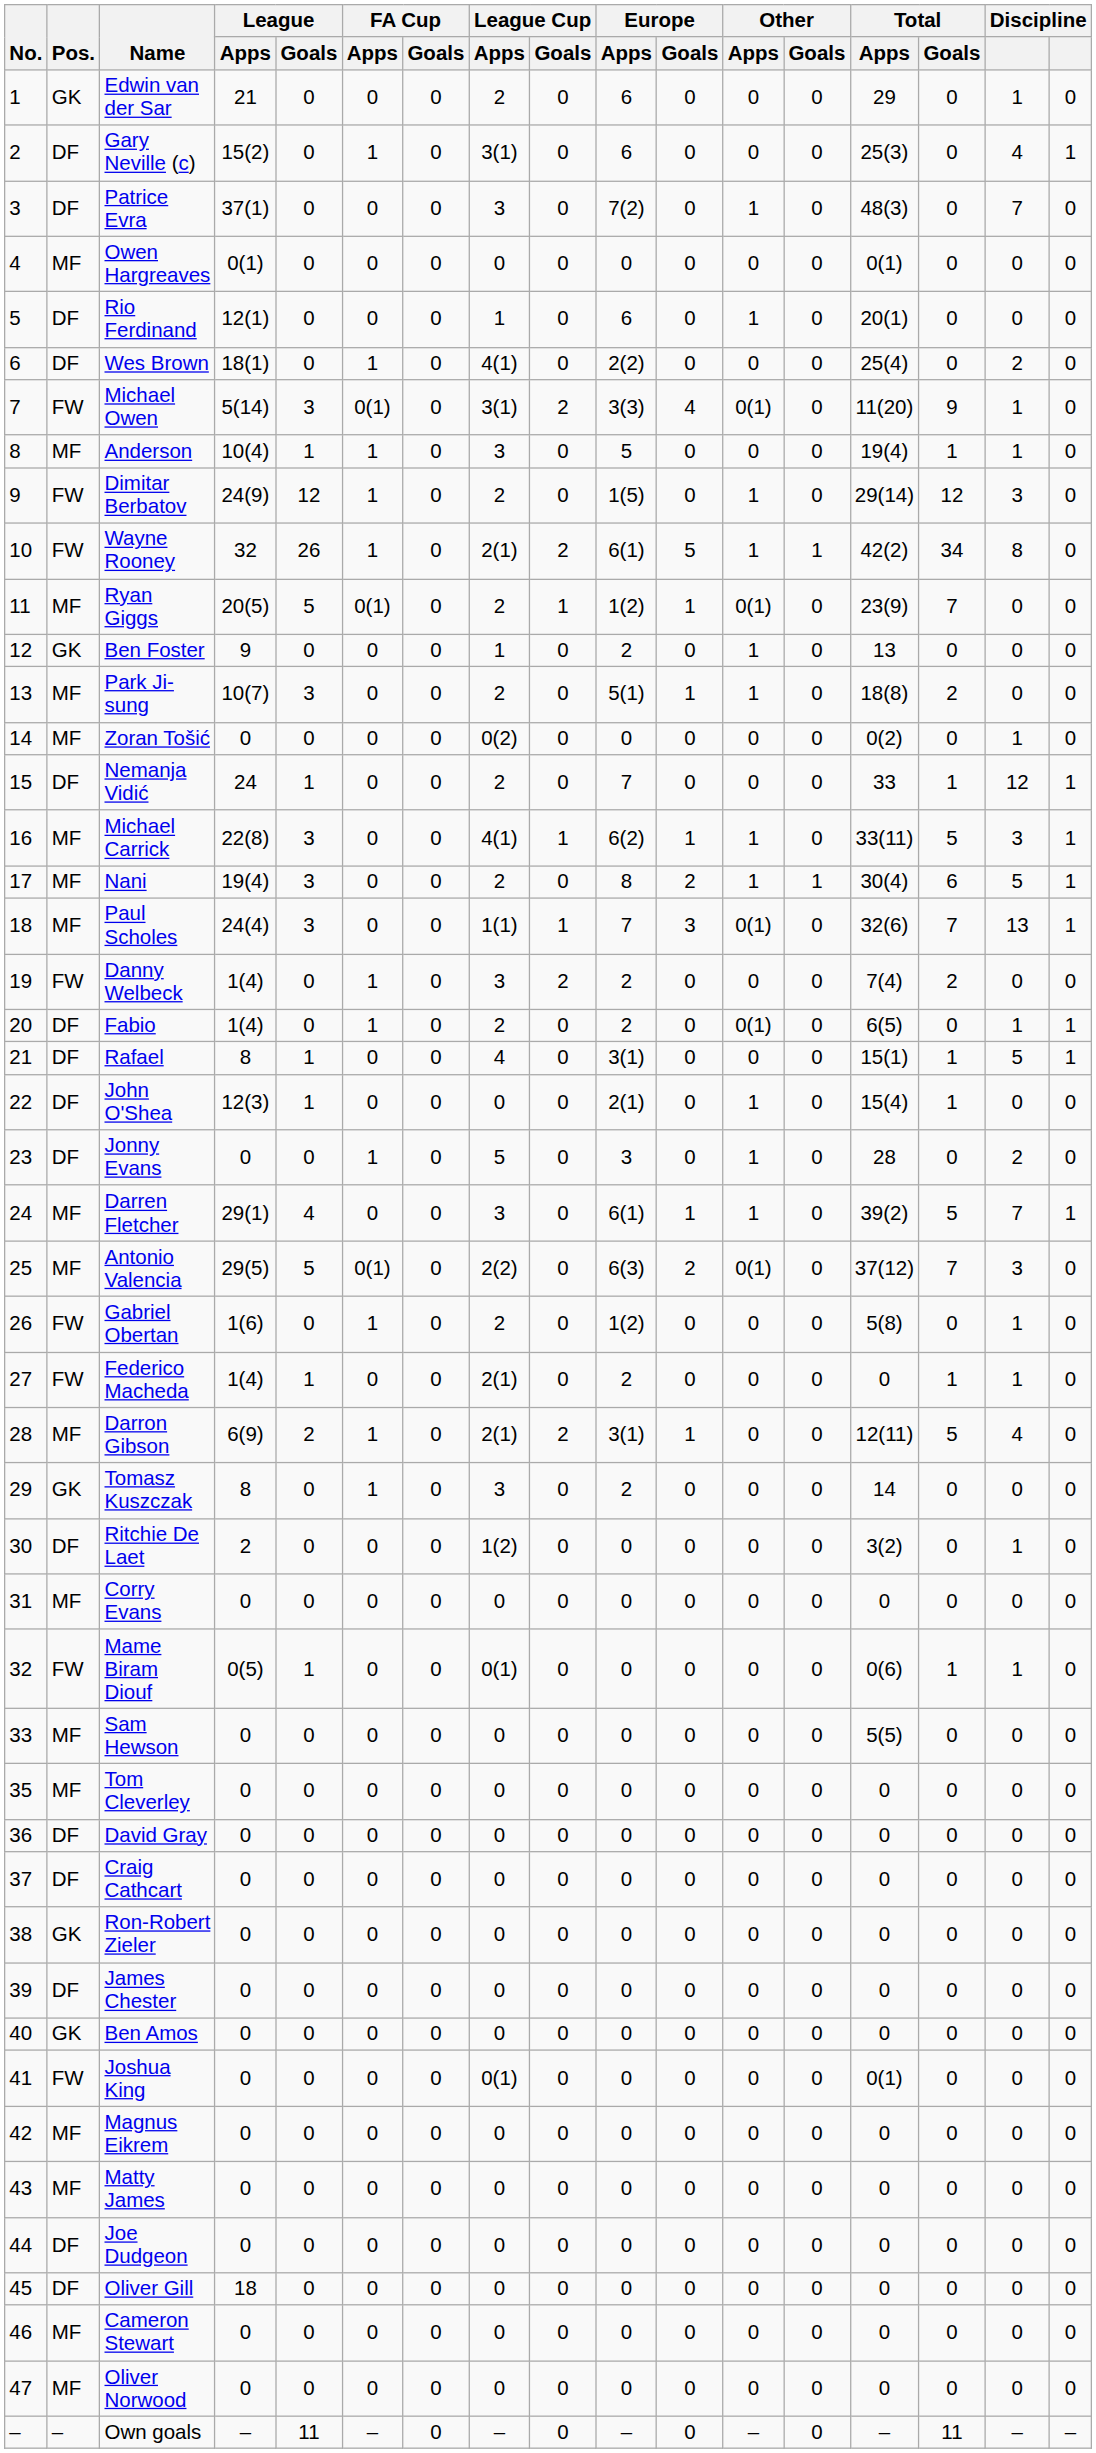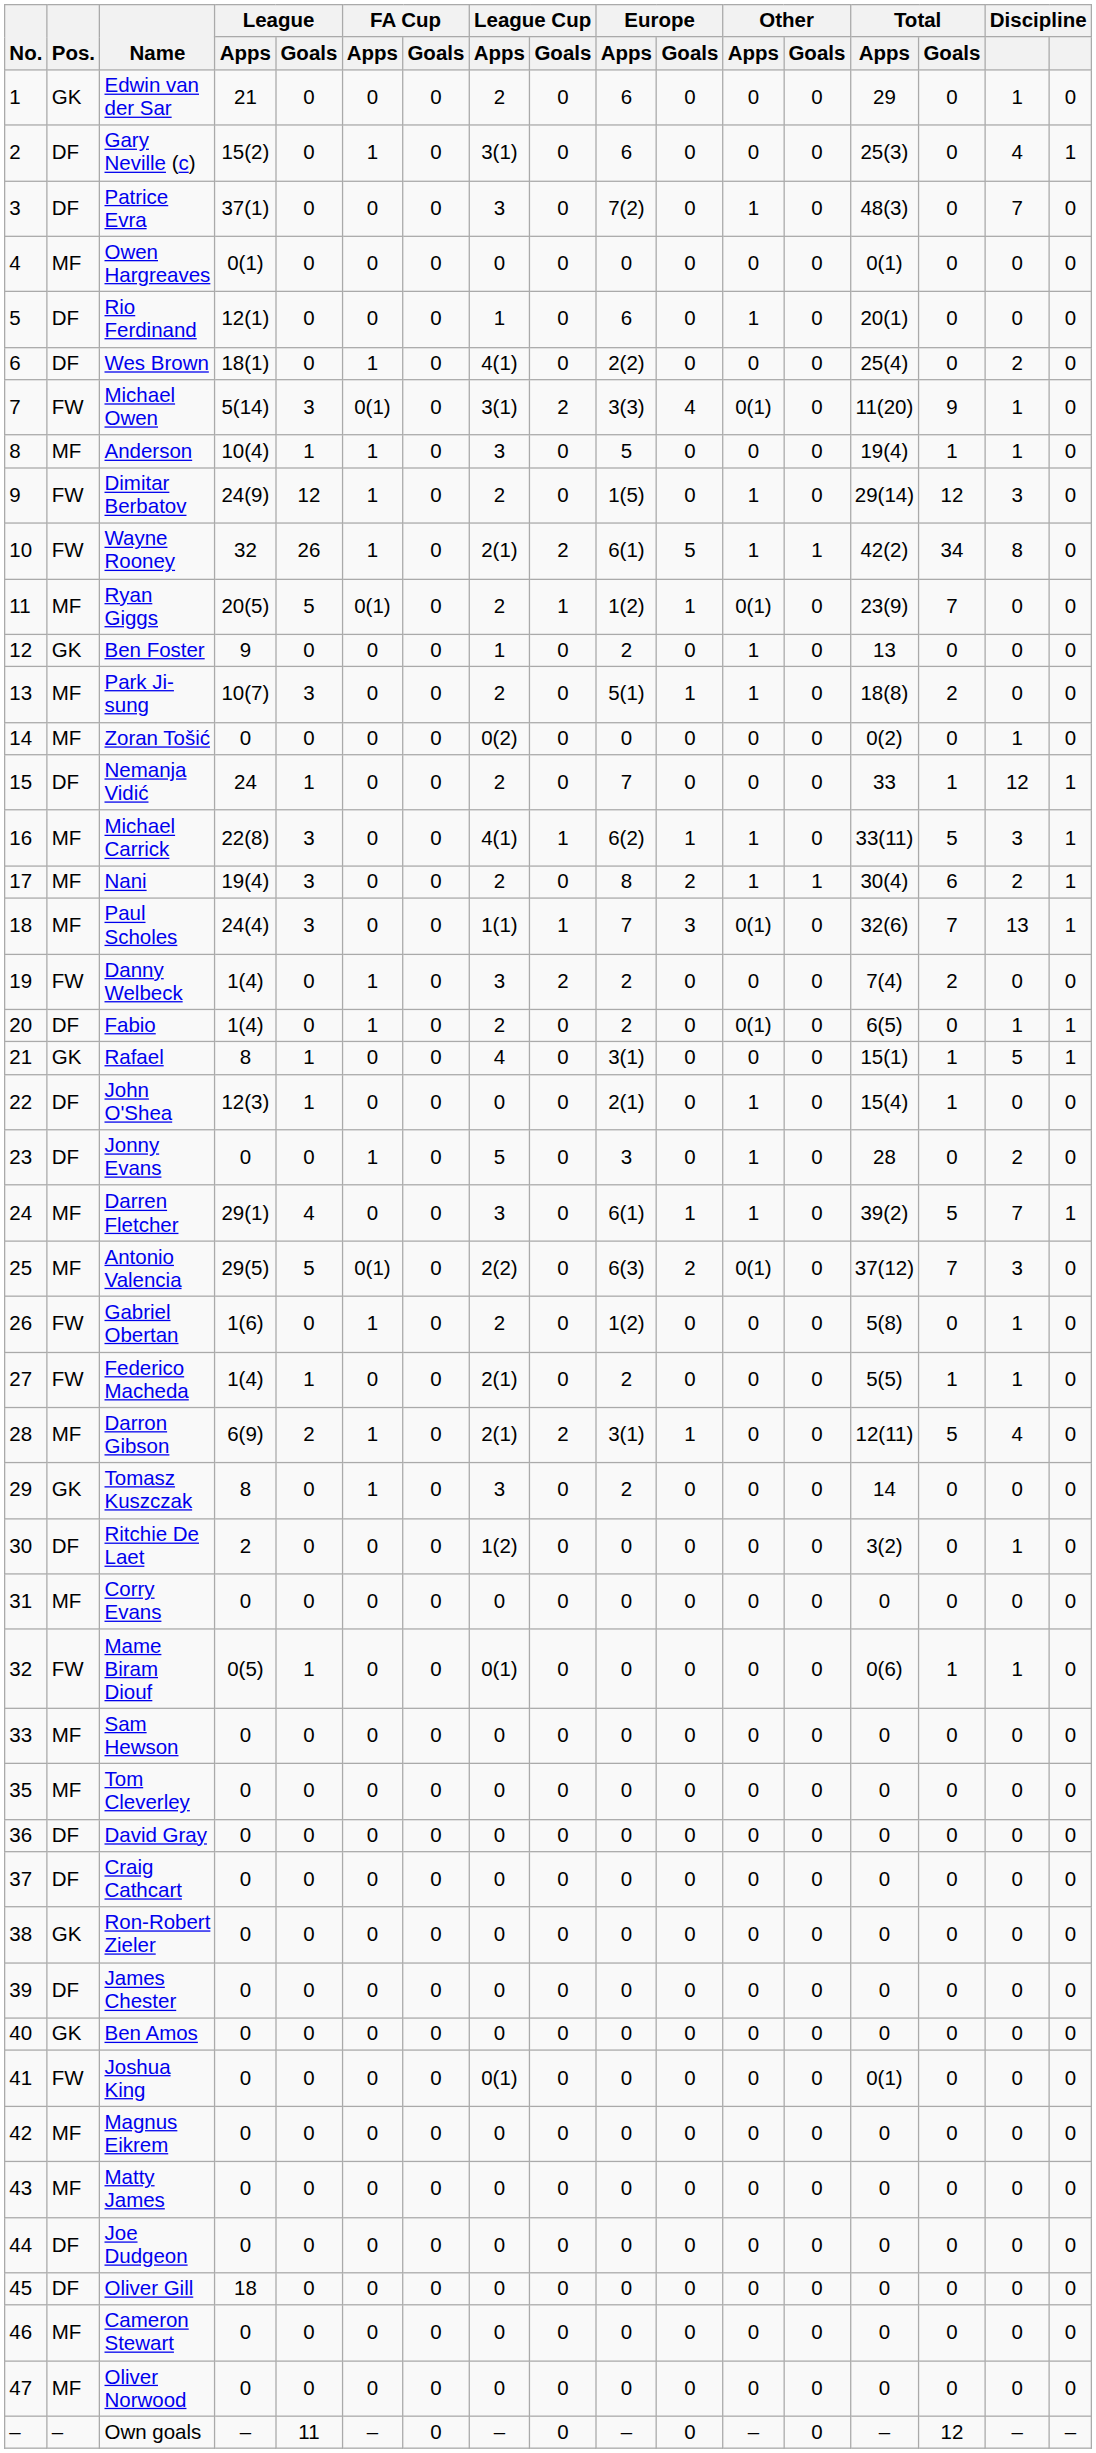Nani | column 16: 5 -> 2
Rafael | Pos.: DF -> GK
Federico Macheda | Total / Apps: 0 -> 5(5)
Sam Hewson | Total / Apps: 5(5) -> 0
Own goals | Total / Goals: 11 -> 12
